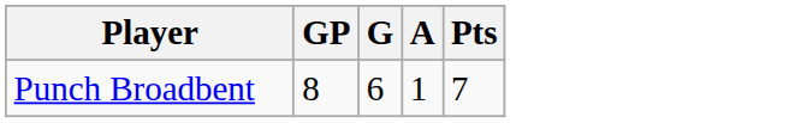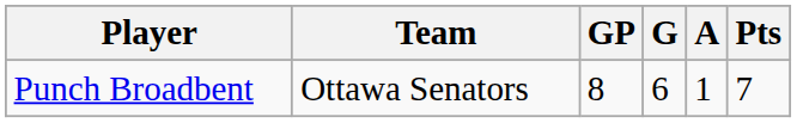+ column: Team | Ottawa Senators
